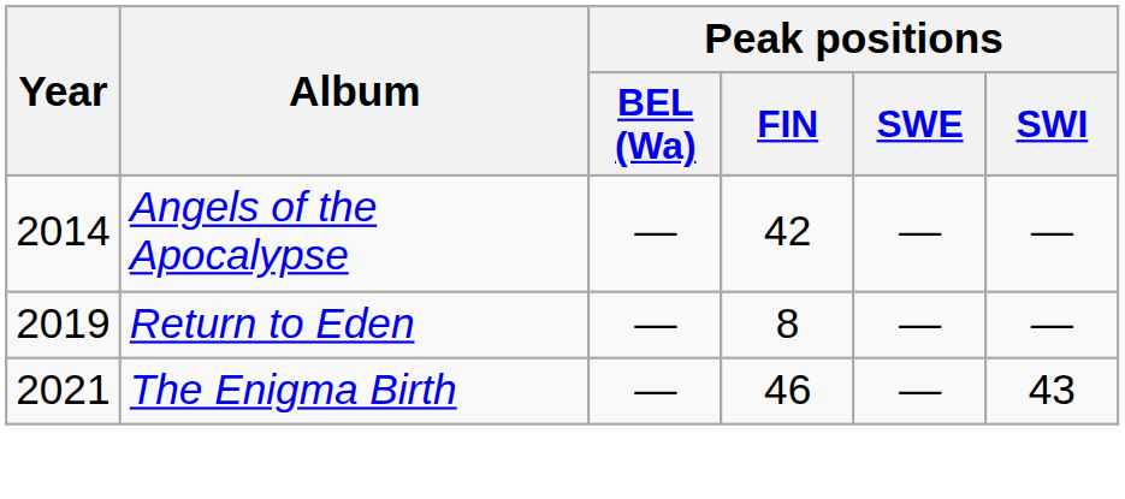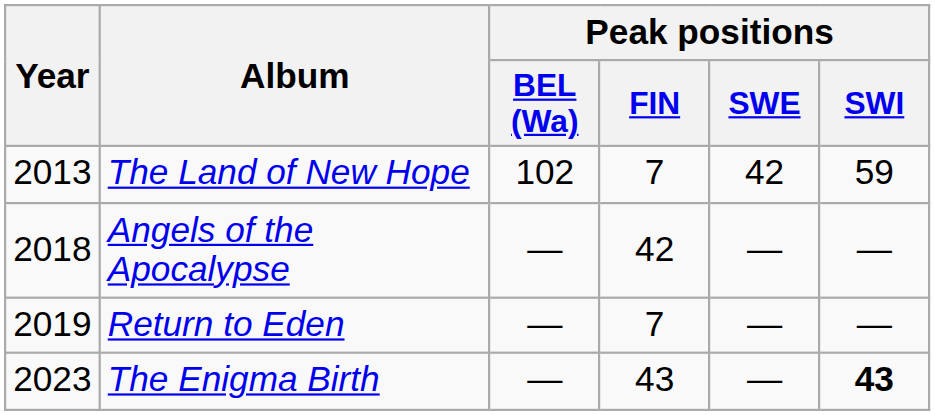+ row: 2013 | The Land of New Hope | 102 | 7 | 42 | 59
Angels of the Apocalypse | Year: 2014 -> 2018
Return to Eden | Peak positions / FIN: 8 -> 7
The Enigma Birth | Year: 2021 -> 2023
The Enigma Birth | Peak positions / FIN: 46 -> 43
The Enigma Birth | Peak positions / SWI: normal -> bold
